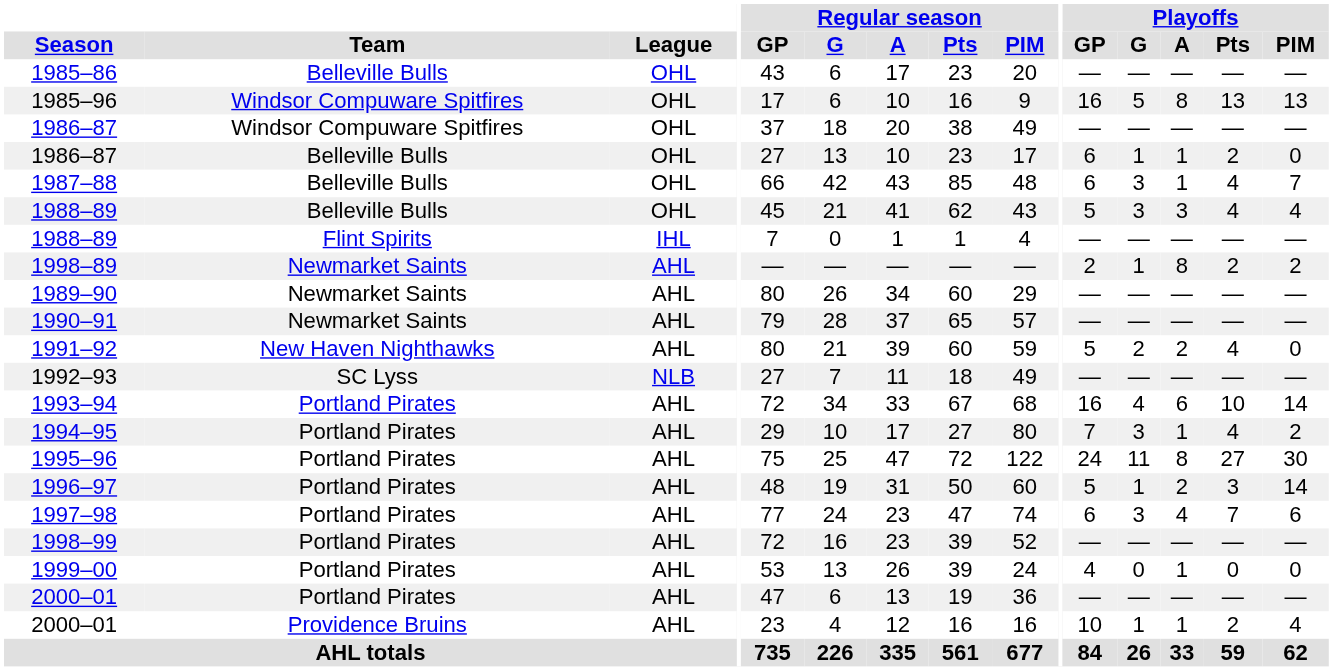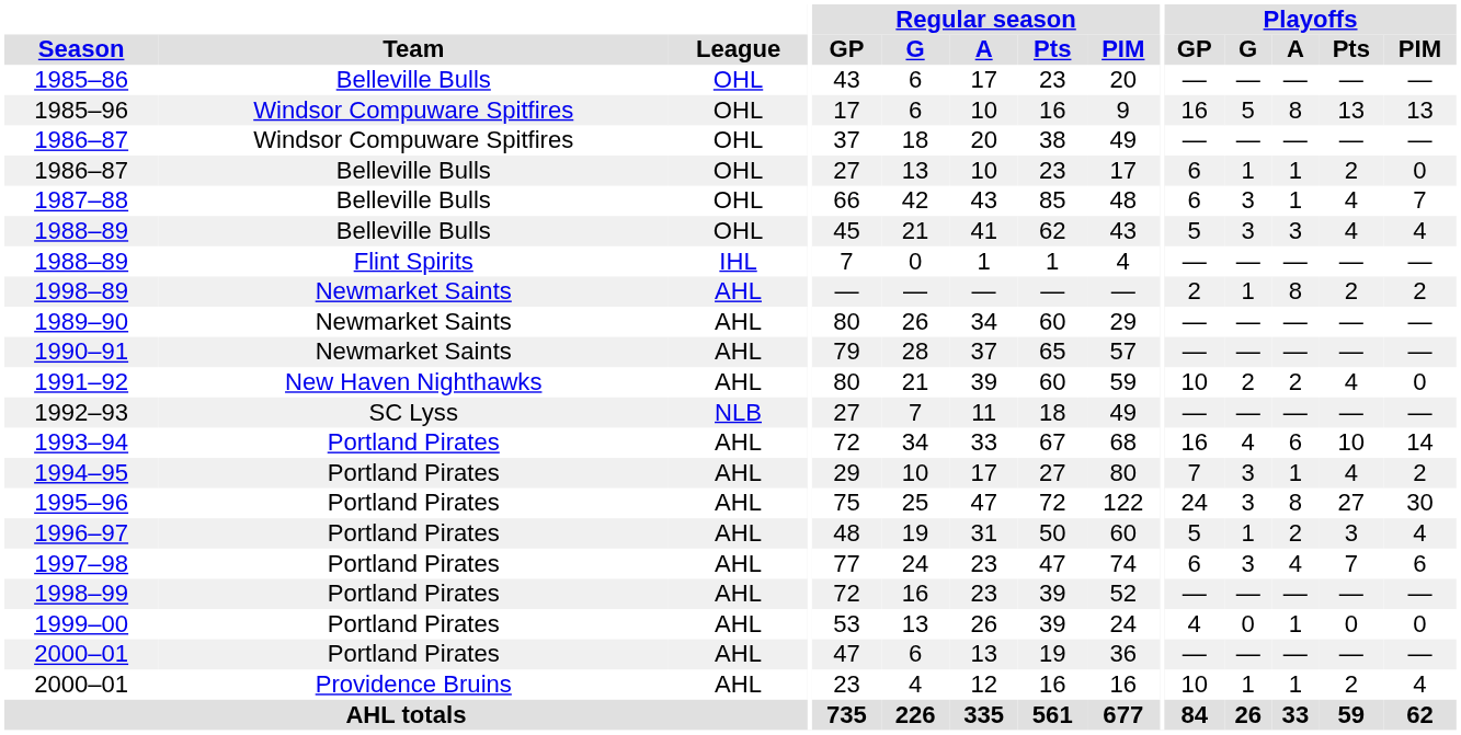1991–92 | Playoffs / GP: 5 -> 10
1995–96 | Playoffs / G: 11 -> 3
1996–97 | Playoffs / PIM: 14 -> 4
